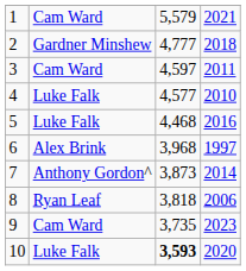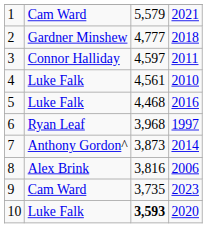3 | column 2: Cam Ward -> Connor Halliday
4 | column 3: 4,577 -> 4,561
6 | column 2: Alex Brink -> Ryan Leaf
8 | column 2: Ryan Leaf -> Alex Brink
8 | column 3: 3,818 -> 3,816
